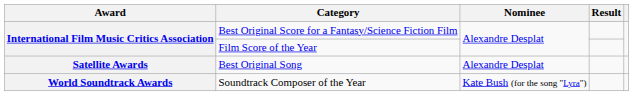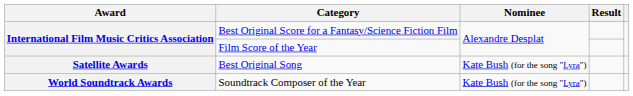Best Original Song | Nominee: Alexandre Desplat -> Kate Bush (for the song "Lyra")
